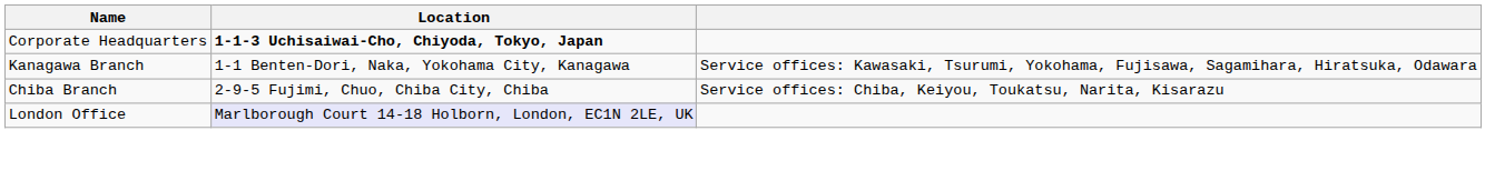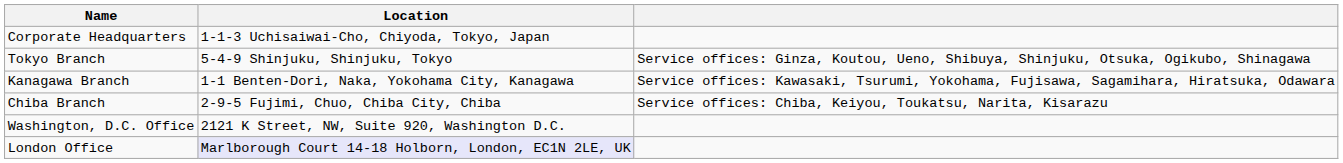Corporate Headquarters | Location: bold -> normal
+ row: Tokyo Branch | 5-4-9 Shinjuku, Shinjuku, Tokyo | Service offices: Ginza, Koutou, Ueno, Shibuya, Shinjuku, Otsuka, Ogikubo, Shinagawa
+ row: Washington, D.C. Office | 2121 K Street, NW, Suite 920, Washington D.C.
